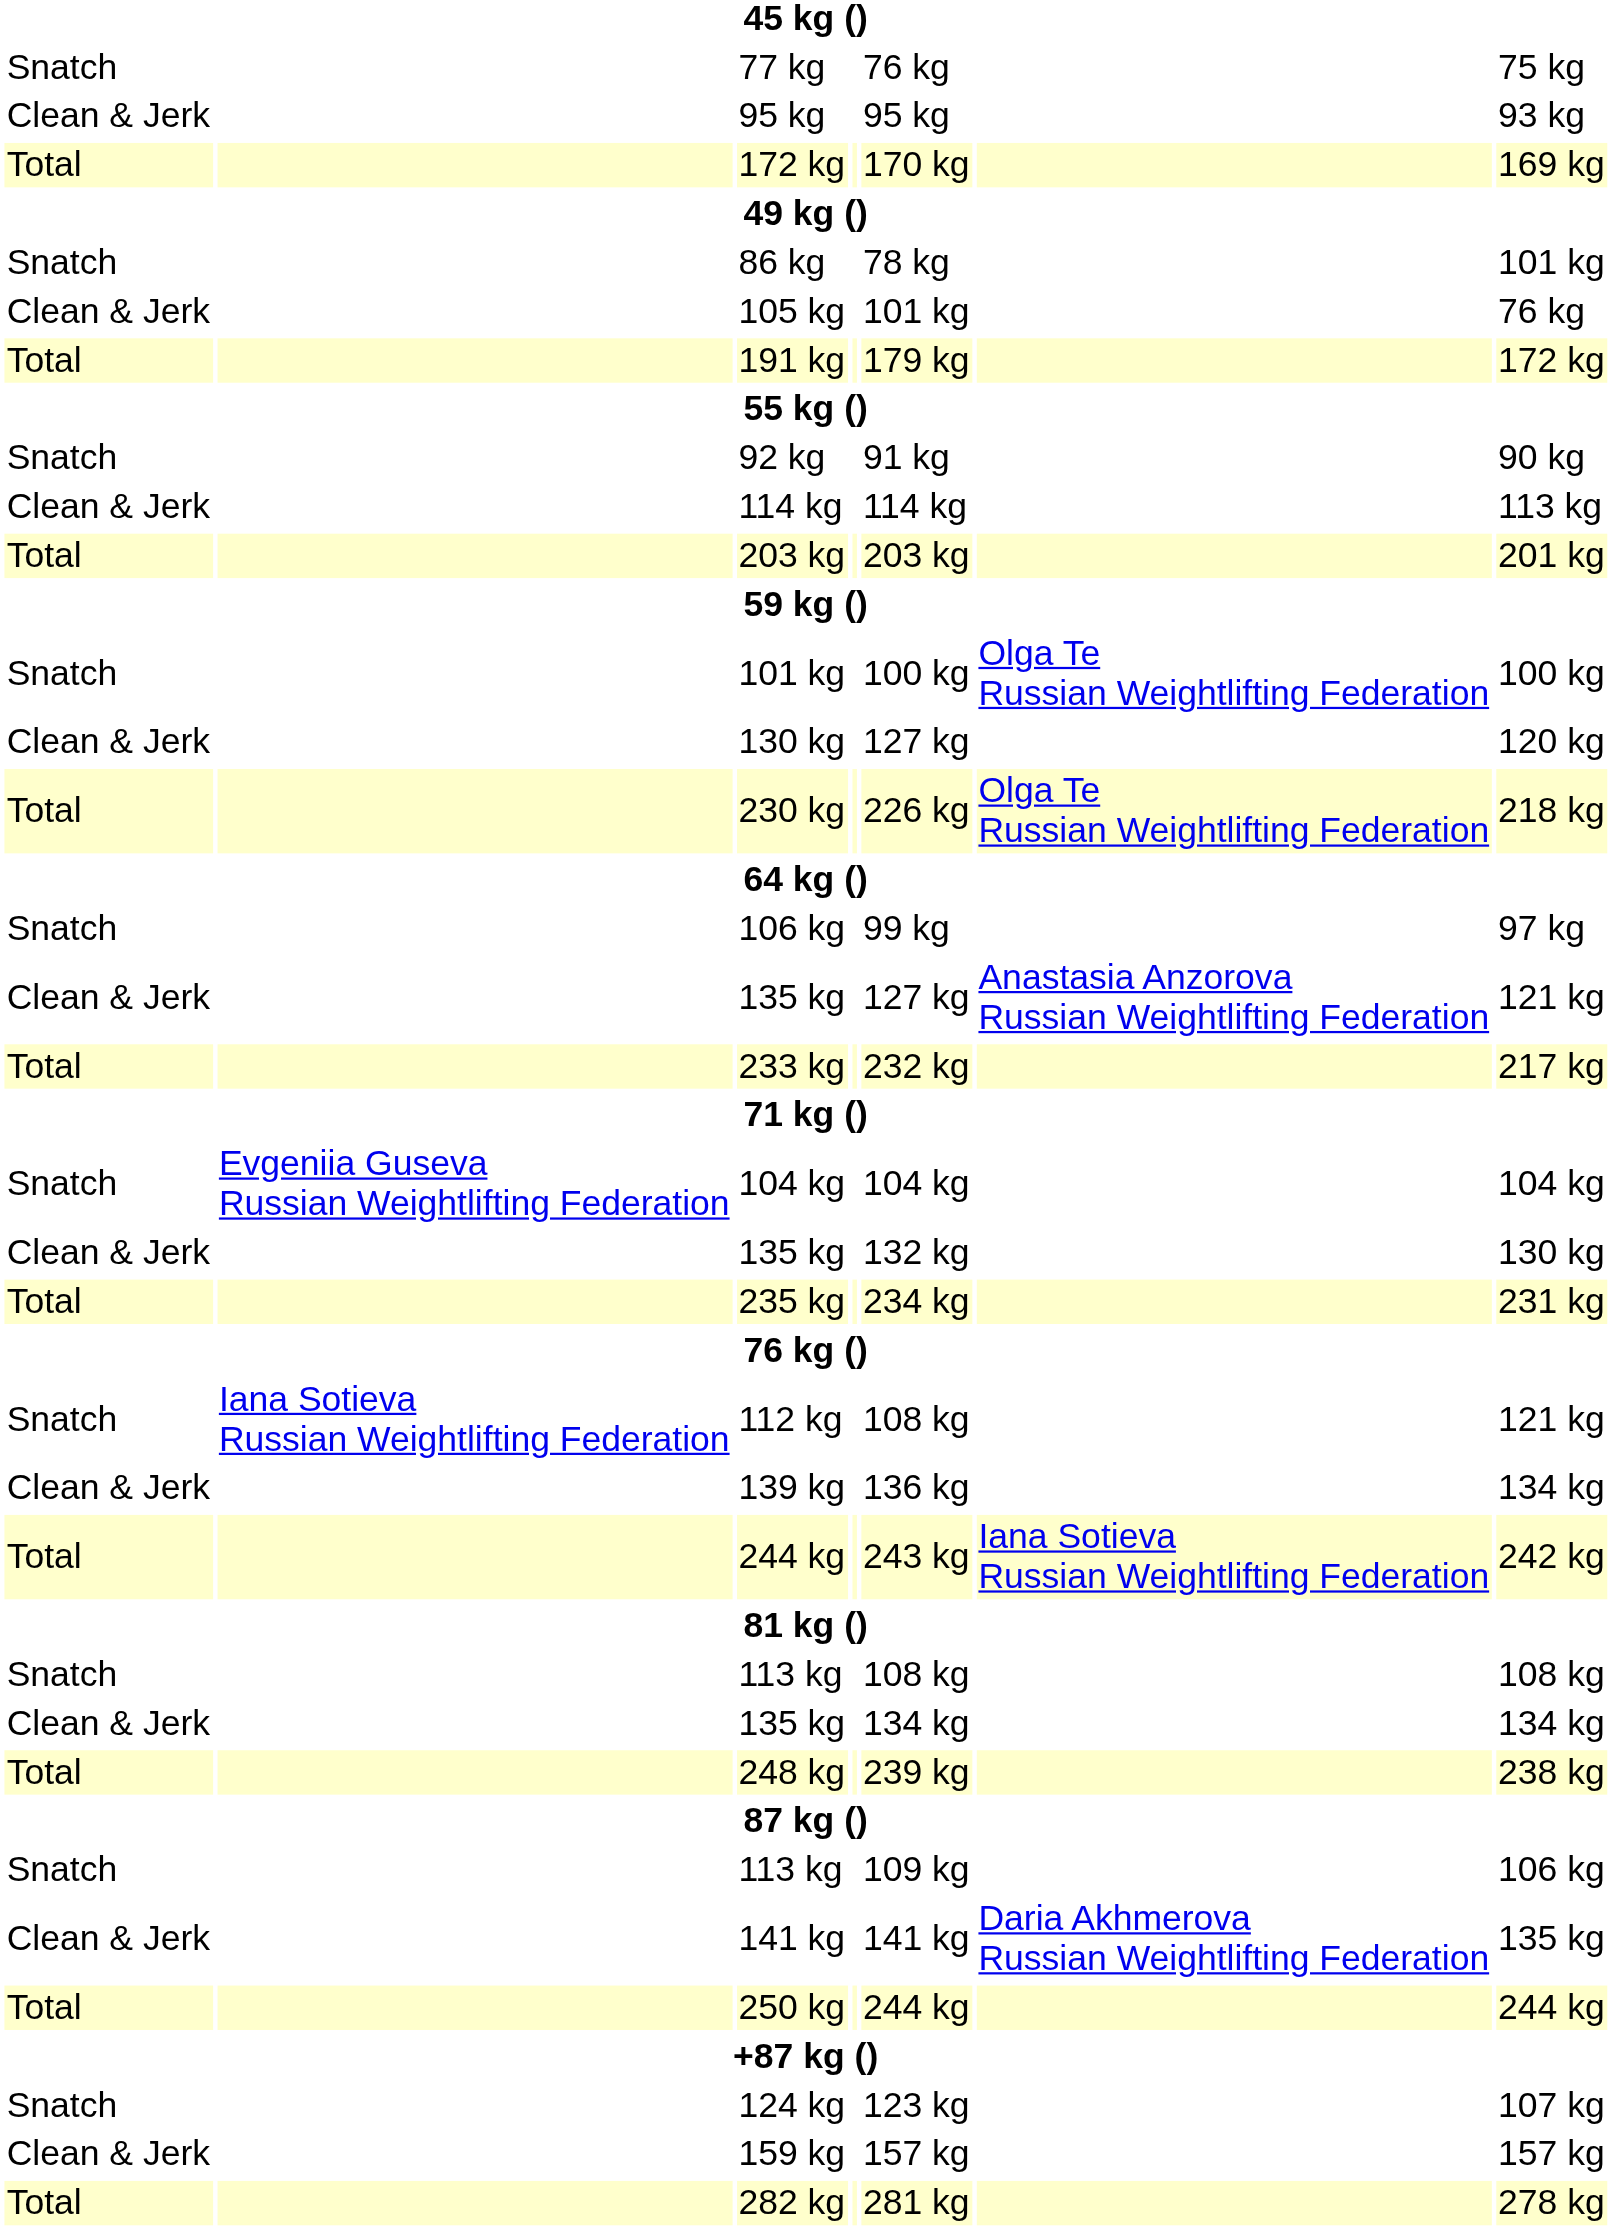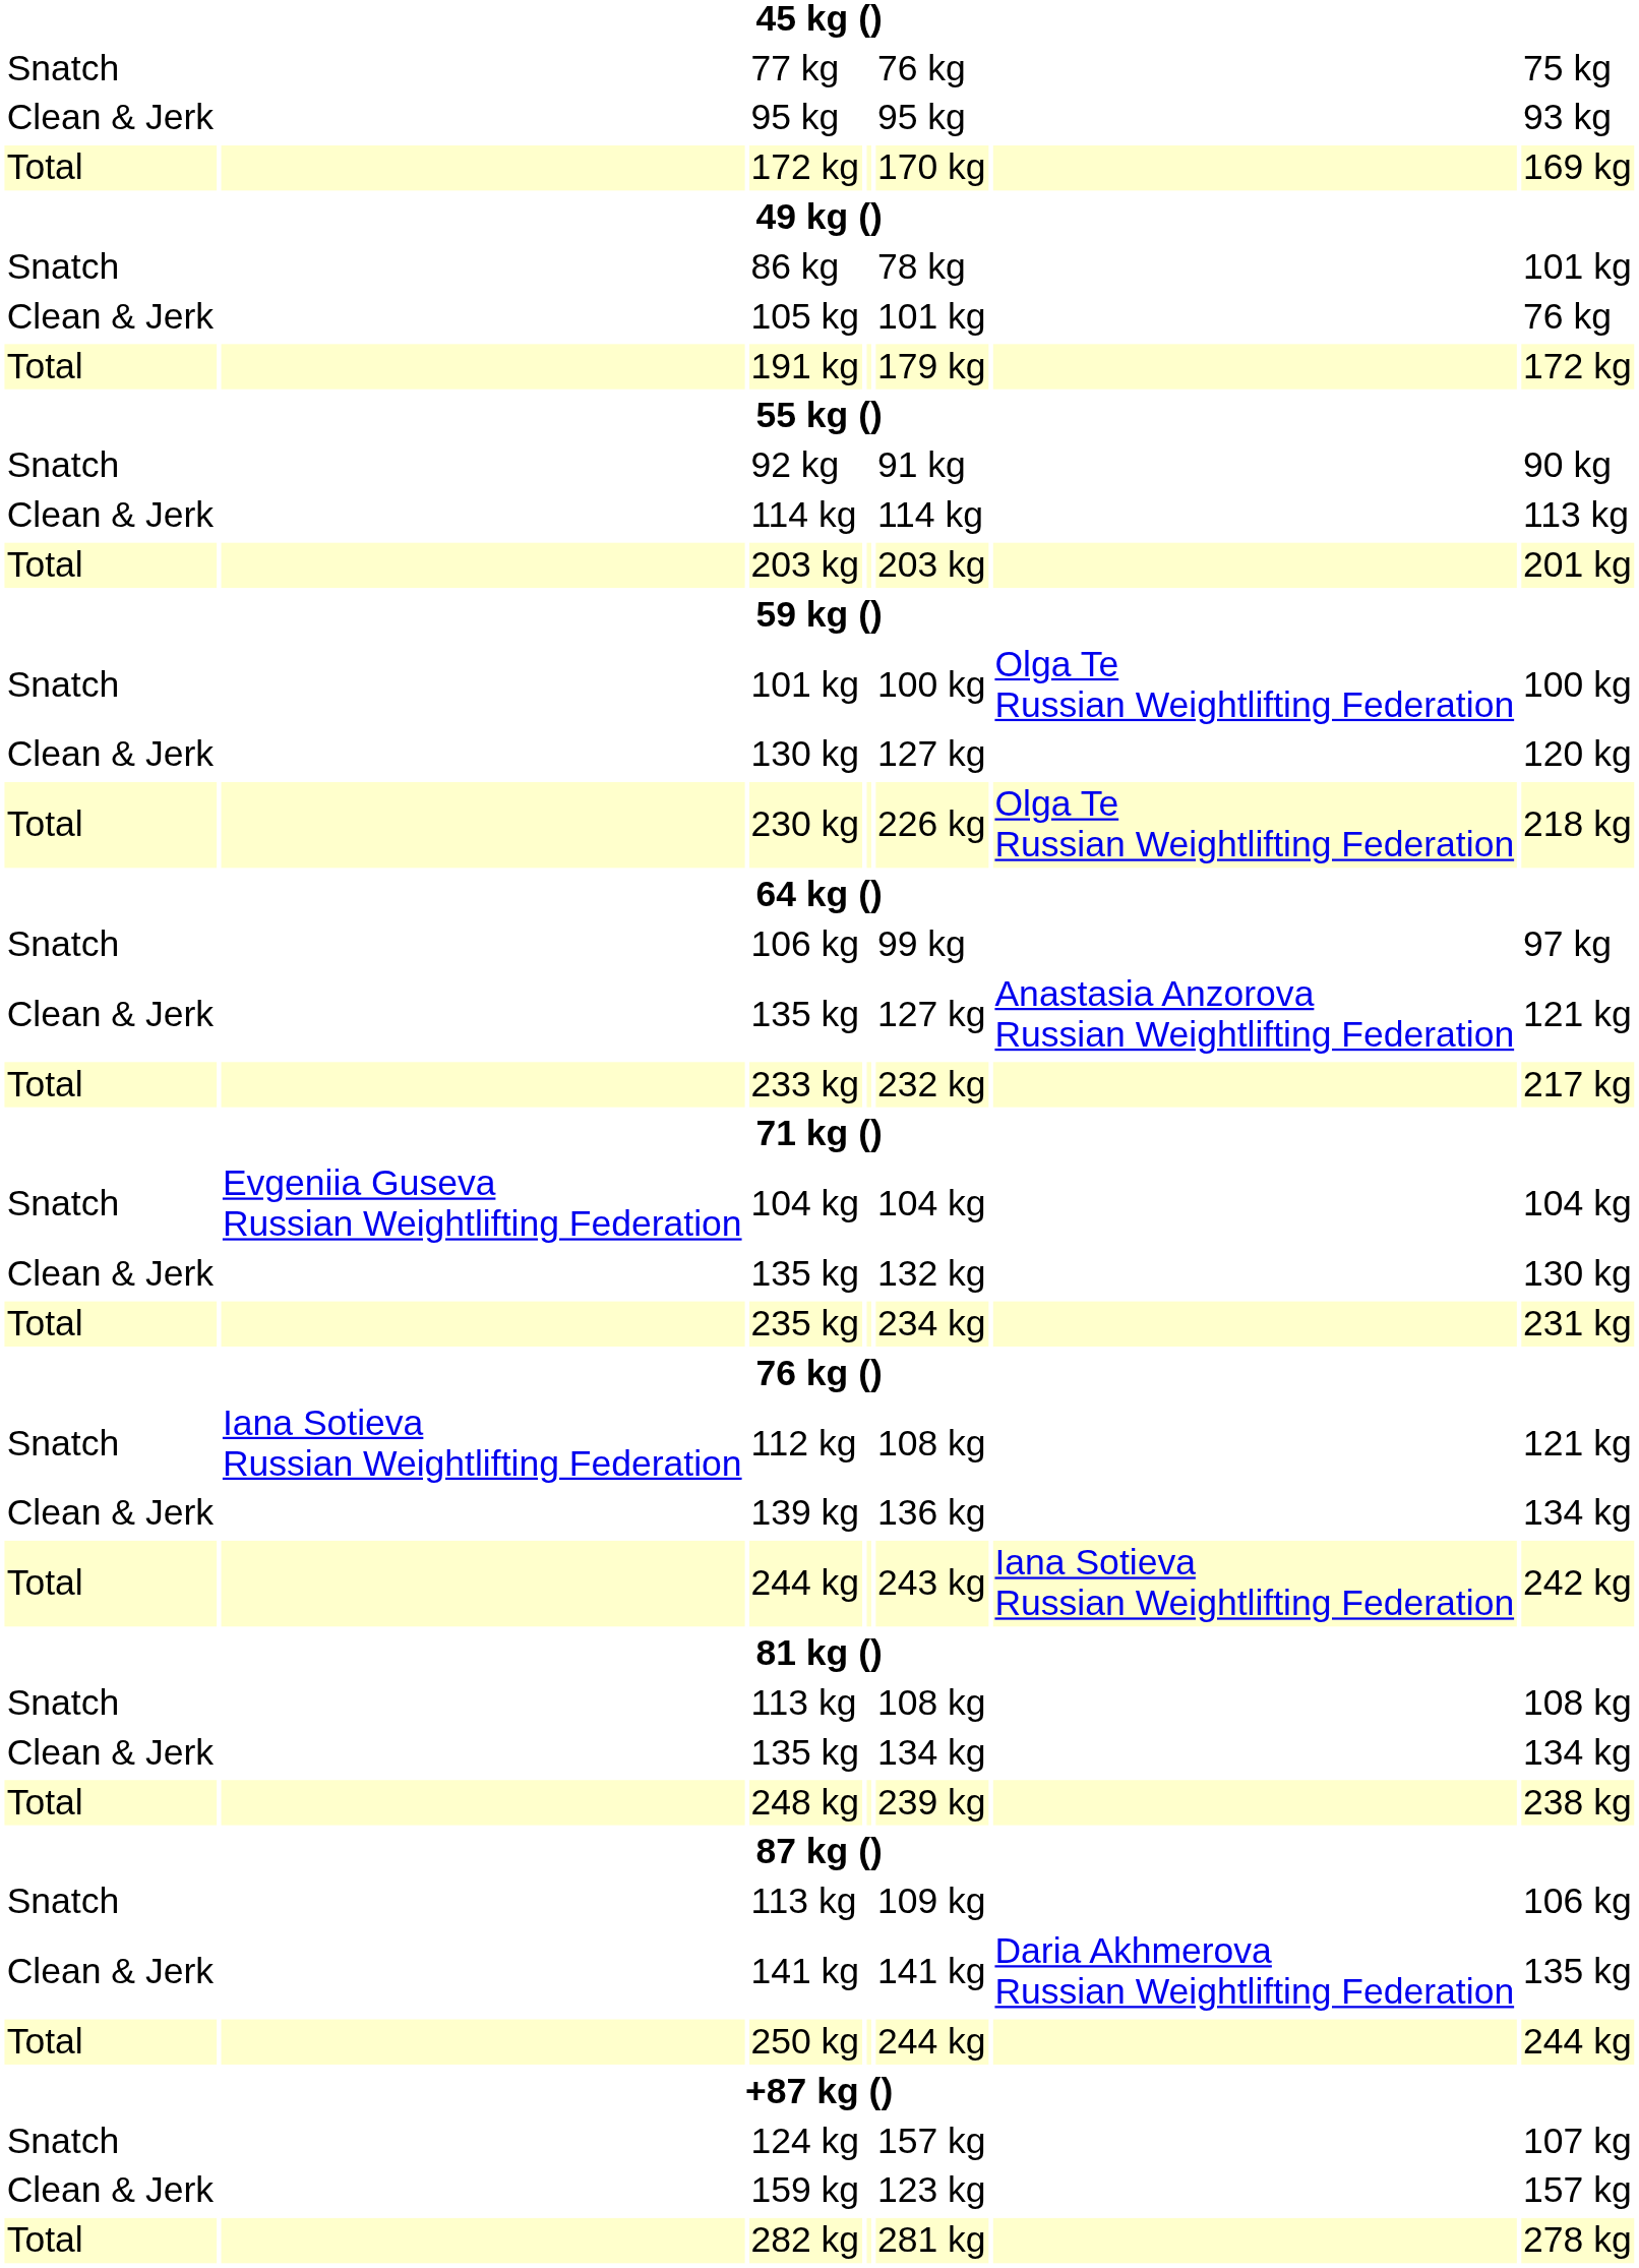124 kg | column 5: 123 kg -> 157 kg
159 kg | column 5: 157 kg -> 123 kg
